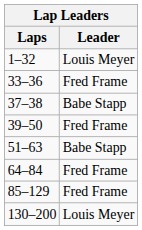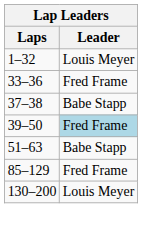39–50 | Leader: no background -> lightblue background
- row: 64–84 | Fred Frame
